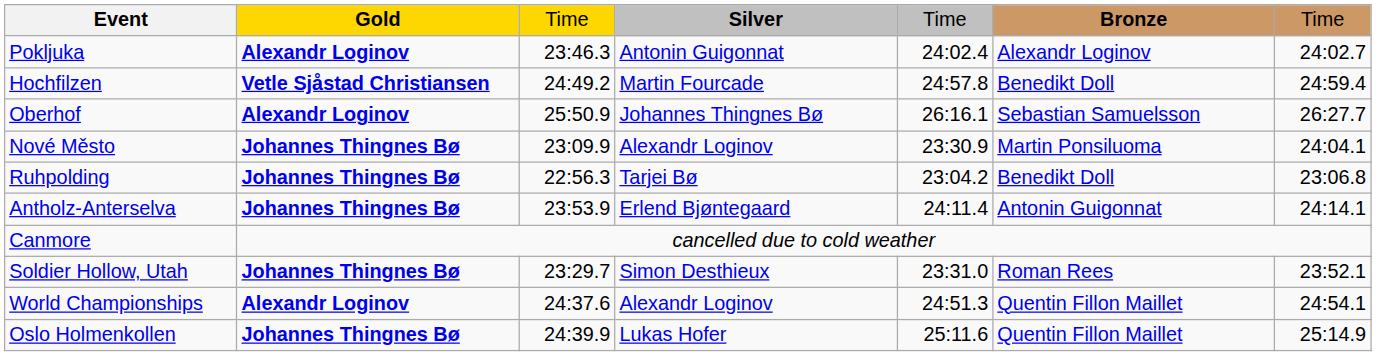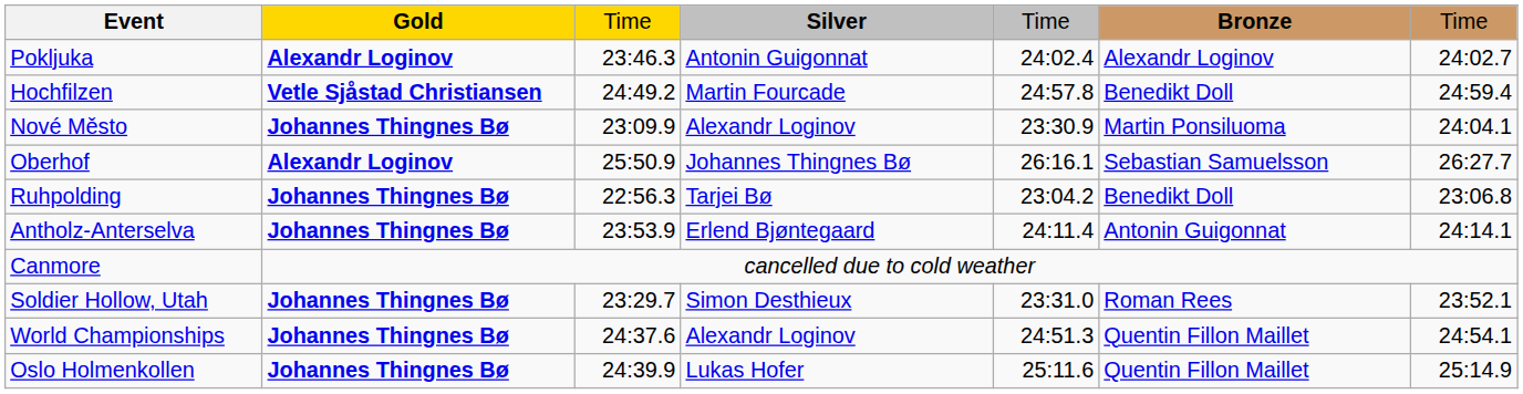rows swapped: Nové Město <-> Oberhof
World Championships | Gold: Alexandr Loginov -> Johannes Thingnes Bø
